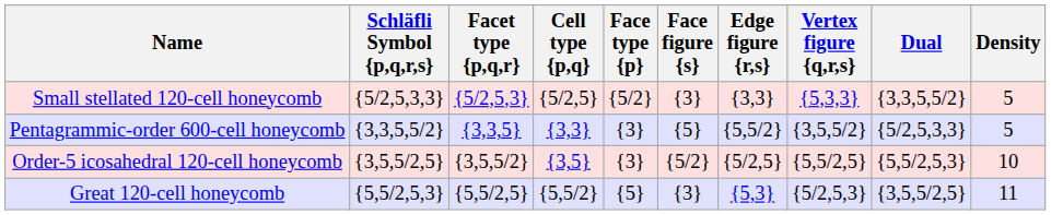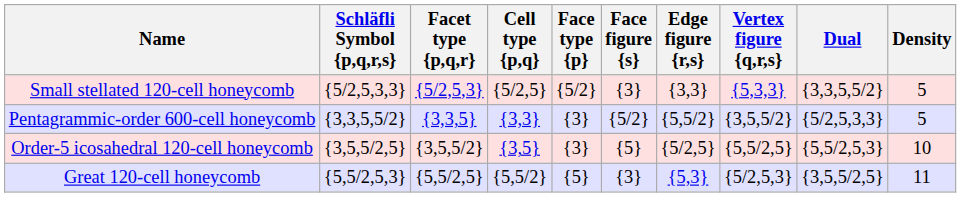Pentagrammic-order 600-cell honeycomb | Face figure {s}: {5} -> {5/2}
Order-5 icosahedral 120-cell honeycomb | Face figure {s}: {5/2} -> {5}
